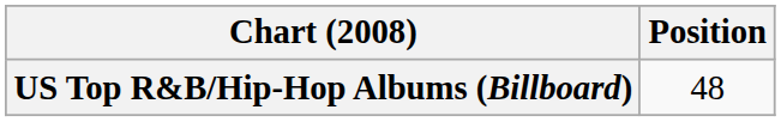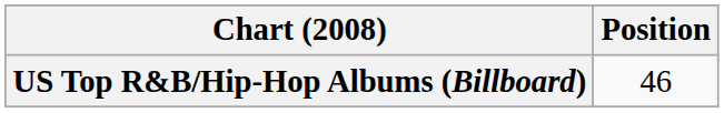US Top R&B/Hip-Hop Albums (Billboard) | Position: 48 -> 46
